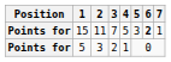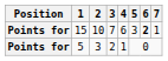15 | 2: 11 -> 10
15 | 4: 5 -> 6
